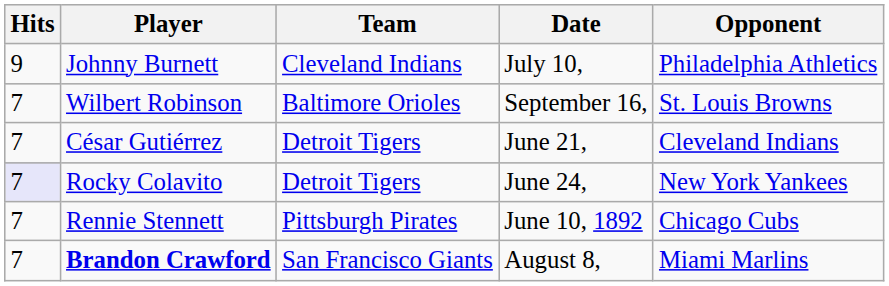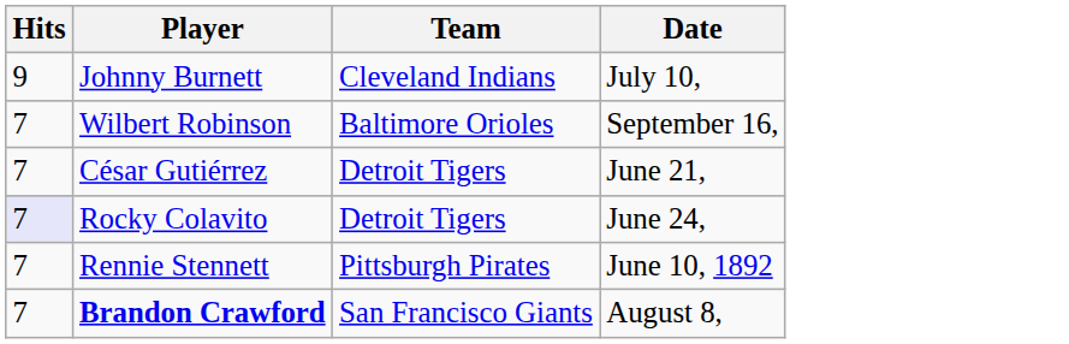- column: Opponent | Philadelphia Athletics | St. Louis Browns | Cleveland Indians | New York Yankees | Chicago Cubs | Miami Marlins
